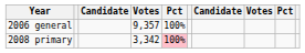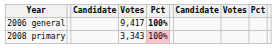2006 general | column 4: 9,357 -> 9,417
2006 general | column 5: normal -> bold
2008 primary | column 4: 3,342 -> 3,343
